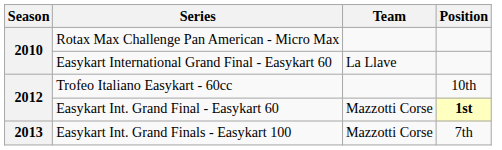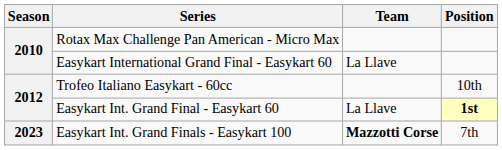Easykart Int. Grand Final - Easykart 60 | Team: Mazzotti Corse -> La Llave
Easykart Int. Grand Finals - Easykart 100 | Season: 2013 -> 2023
Easykart Int. Grand Finals - Easykart 100 | Team: normal -> bold
